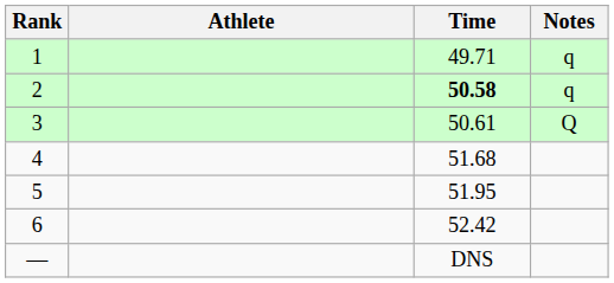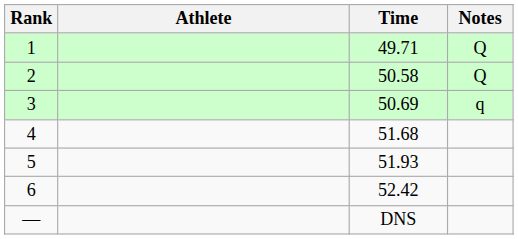1 | Notes: q -> Q
2 | Time: bold -> normal
2 | Notes: q -> Q
3 | Time: 50.61 -> 50.69
3 | Notes: Q -> q
5 | Time: 51.95 -> 51.93
